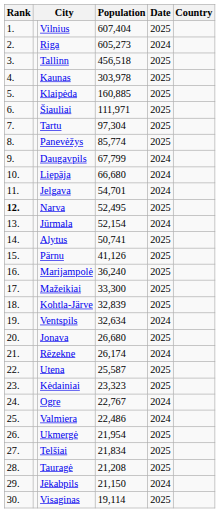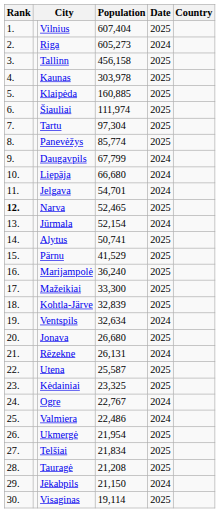Tallinn | Population: 456,518 -> 456,158
Šiauliai | Population: 111,971 -> 111,974
Narva | Population: 52,495 -> 52,465
Pärnu | Population: 41,126 -> 41,529
Rēzekne | Population: 26,174 -> 26,131
Kėdainiai | Population: 23,323 -> 23,325
